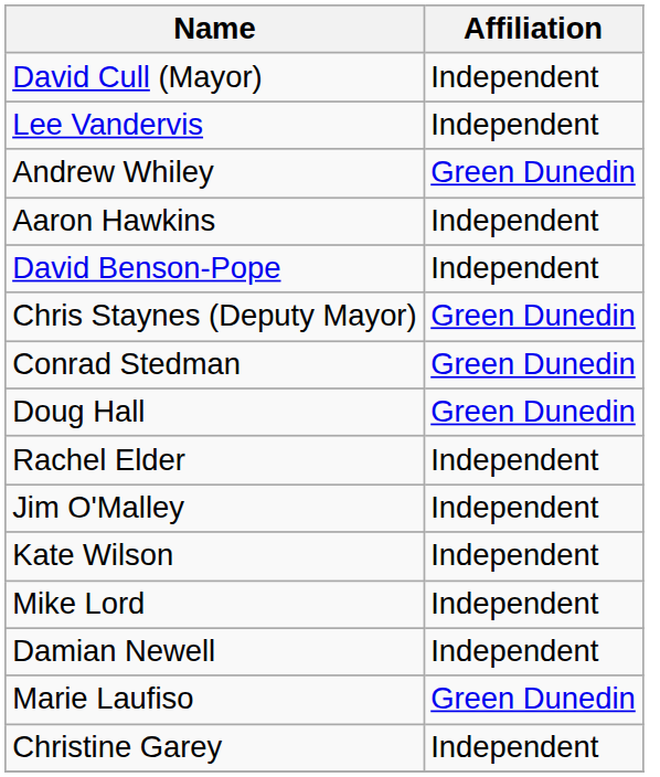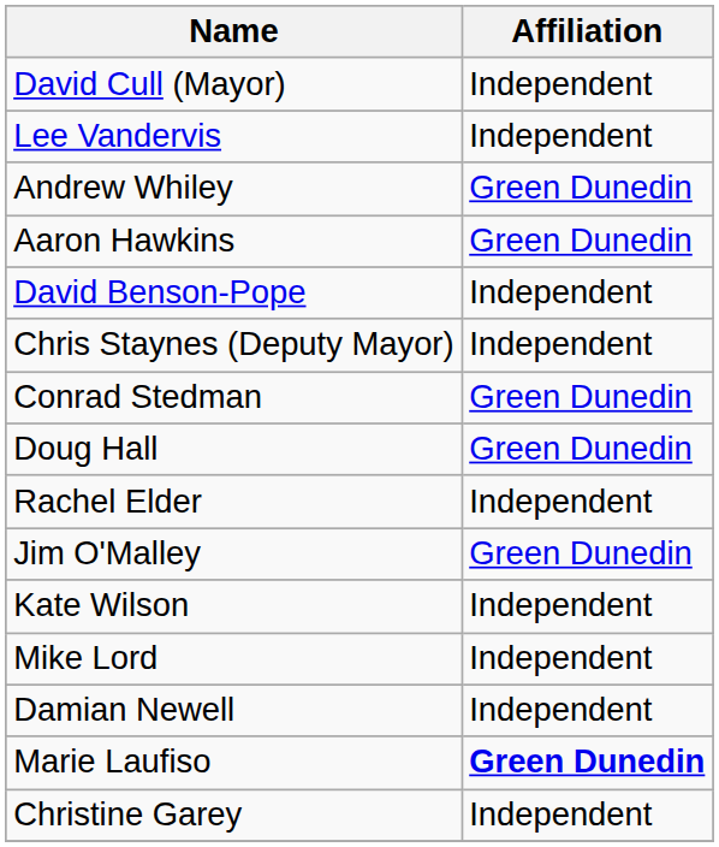Aaron Hawkins | Affiliation: Independent -> Green Dunedin
Chris Staynes (Deputy Mayor) | Affiliation: Green Dunedin -> Independent
Jim O'Malley | Affiliation: Independent -> Green Dunedin
Marie Laufiso | Affiliation: normal -> bold
